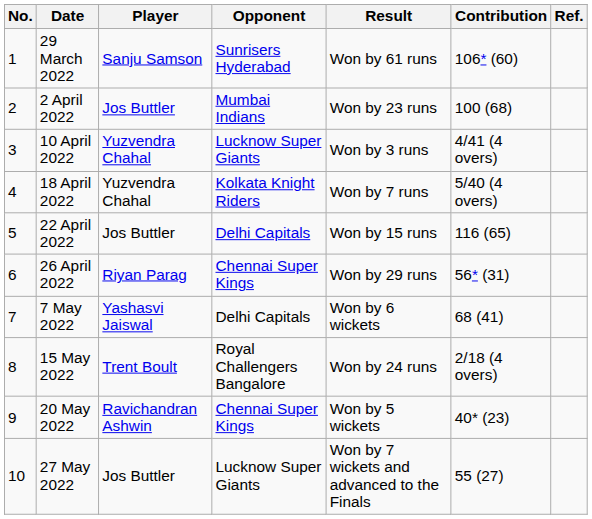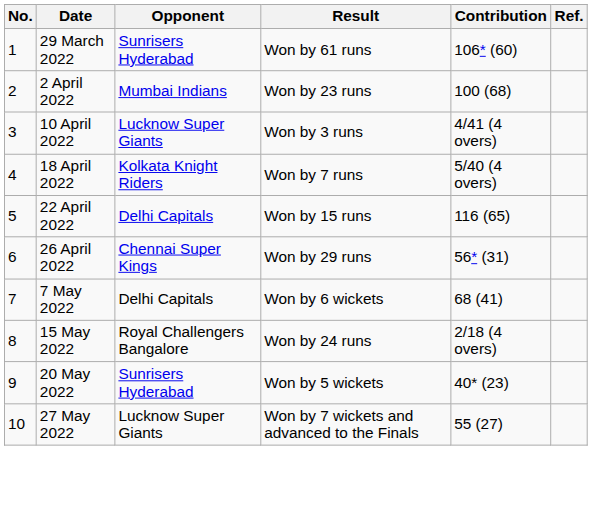- column: Player | Sanju Samson | Jos Buttler | Yuzvendra Chahal | Yuzvendra Chahal | Jos Buttler | Riyan Parag | Yashasvi Jaiswal | Trent Boult | Ravichandran Ashwin | Jos Buttler
20 May 2022 | Opponent: Chennai Super Kings -> Sunrisers Hyderabad
